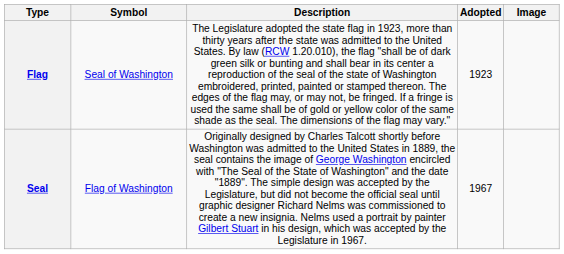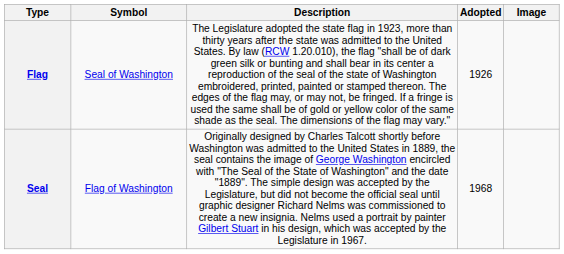Flag | Adopted: 1923 -> 1926
Seal | Adopted: 1967 -> 1968
